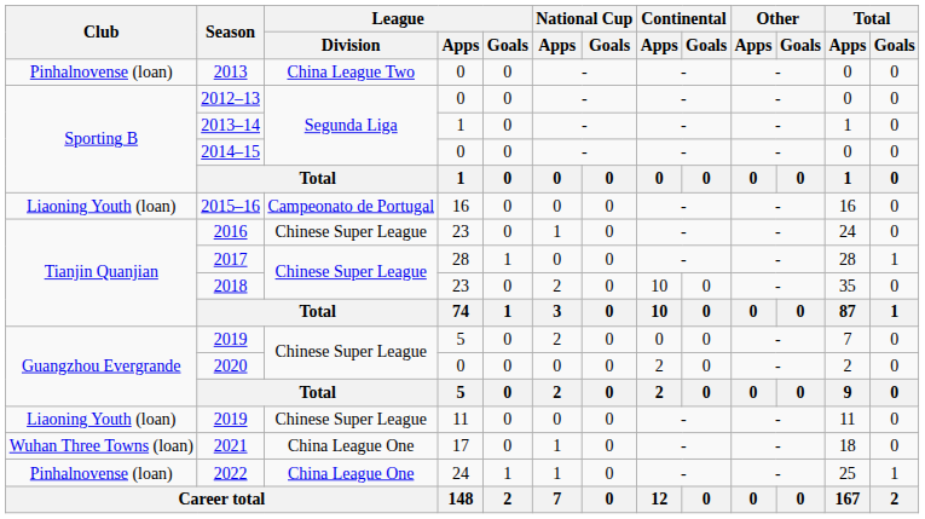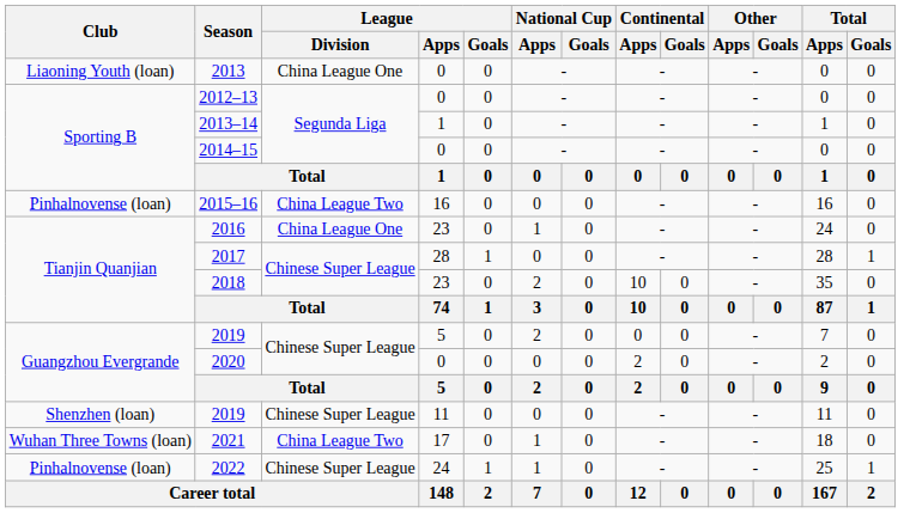2013 | Club: Pinhalnovense (loan) -> Liaoning Youth (loan)
2013 | League / Division: China League Two -> China League One
2015–16 | Club: Liaoning Youth (loan) -> Pinhalnovense (loan)
2015–16 | League / Division: Campeonato de Portugal -> China League Two
2016 | League / Division: Chinese Super League -> China League One
2019 / 11 | Club: Liaoning Youth (loan) -> Shenzhen (loan)
2021 | League / Division: China League One -> China League Two
2022 | League / Division: China League One -> Chinese Super League
